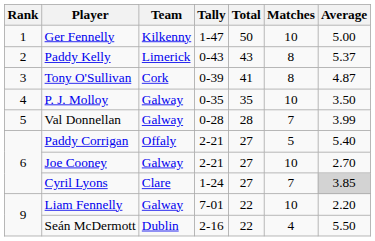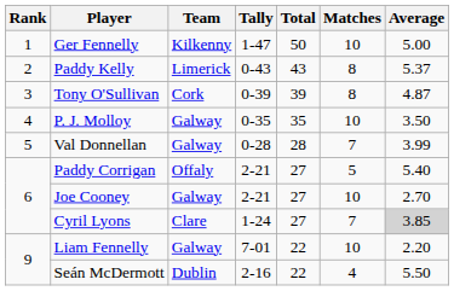Tony O'Sullivan | Total: 41 -> 39
